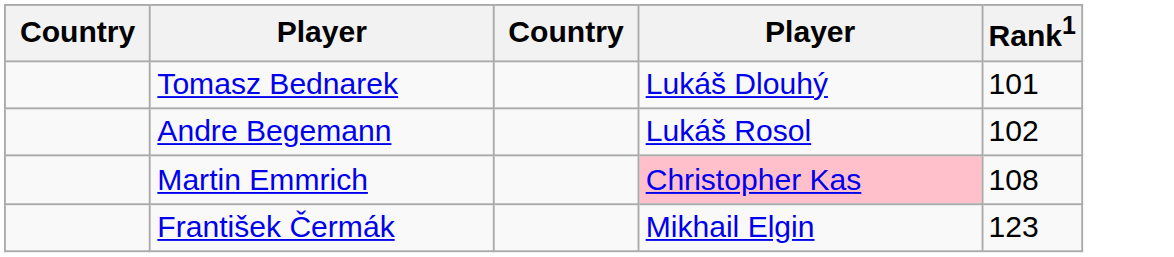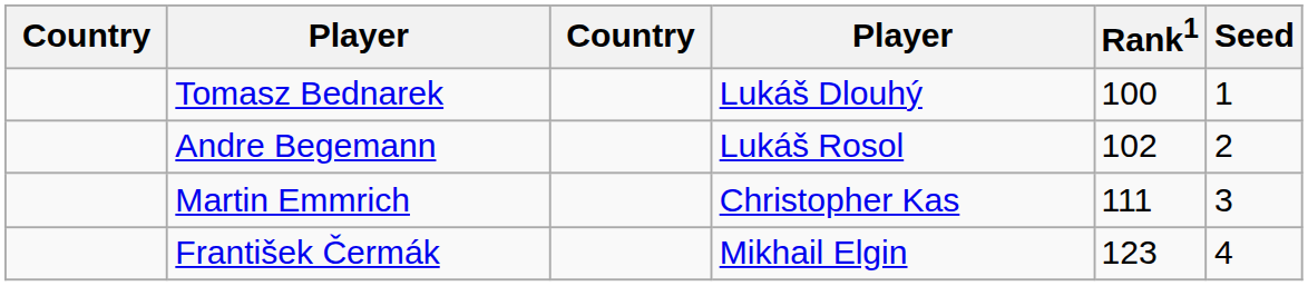+ column: Seed | 1 | 2 | 3 | 4
Tomasz Bednarek | Rank1: 101 -> 100
Martin Emmrich | column 4: pink background -> no background
Martin Emmrich | Rank1: 108 -> 111
